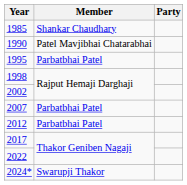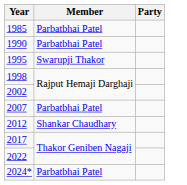1985 | Member: Shankar Chaudhary -> Parbatbhai Patel
1990 | Member: Patel Mavjibhai Chatarabhai -> Parbatbhai Patel
1995 | Member: Parbatbhai Patel -> Swarupji Thakor
2012 | Member: Parbatbhai Patel -> Shankar Chaudhary
2024* | Member: Swarupji Thakor -> Parbatbhai Patel
